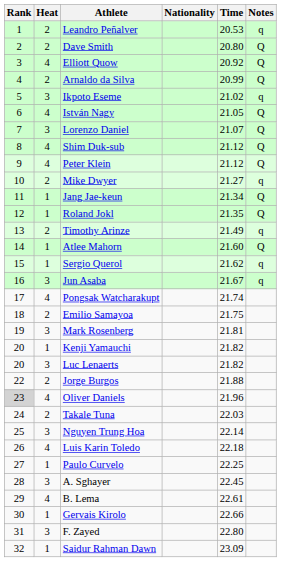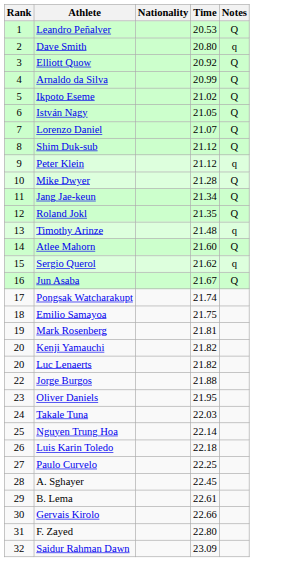- column: Heat | 2 | 2 | 4 | 2 | 3 | 4 | 3 | 4 | 4 | 2 | 1 | 1 | 2 | 1 | 1 | 3 | 4 | 2 | 3 | 1 | 3 | 2 | 4 | 2 | 3 | 4 | 1 | 3 | 4 | 1 | 3 | 1
Leandro Peñalver | Notes: q -> Q
Dave Smith | Notes: Q -> q
Ikpoto Eseme | Notes: q -> Q
Peter Klein | Notes: Q -> q
Mike Dwyer | Time: 21.27 -> 21.28
Mike Dwyer | Notes: q -> Q
Timothy Arinze | Time: 21.49 -> 21.48
Jun Asaba | Notes: q -> Q
Oliver Daniels | Rank: lightgrey background -> no background
Oliver Daniels | Time: 21.96 -> 21.95
